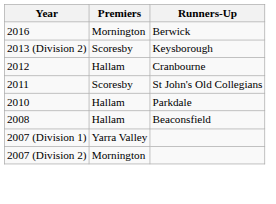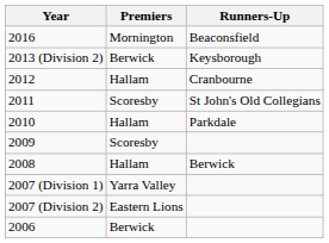2016 | Runners-Up: Berwick -> Beaconsfield
2013 (Division 2) | Premiers: Scoresby -> Berwick
+ row: 2009 | Scoresby
2008 | Runners-Up: Beaconsfield -> Berwick
2007 (Division 2) | Premiers: Mornington -> Eastern Lions
+ row: 2006 | Berwick
